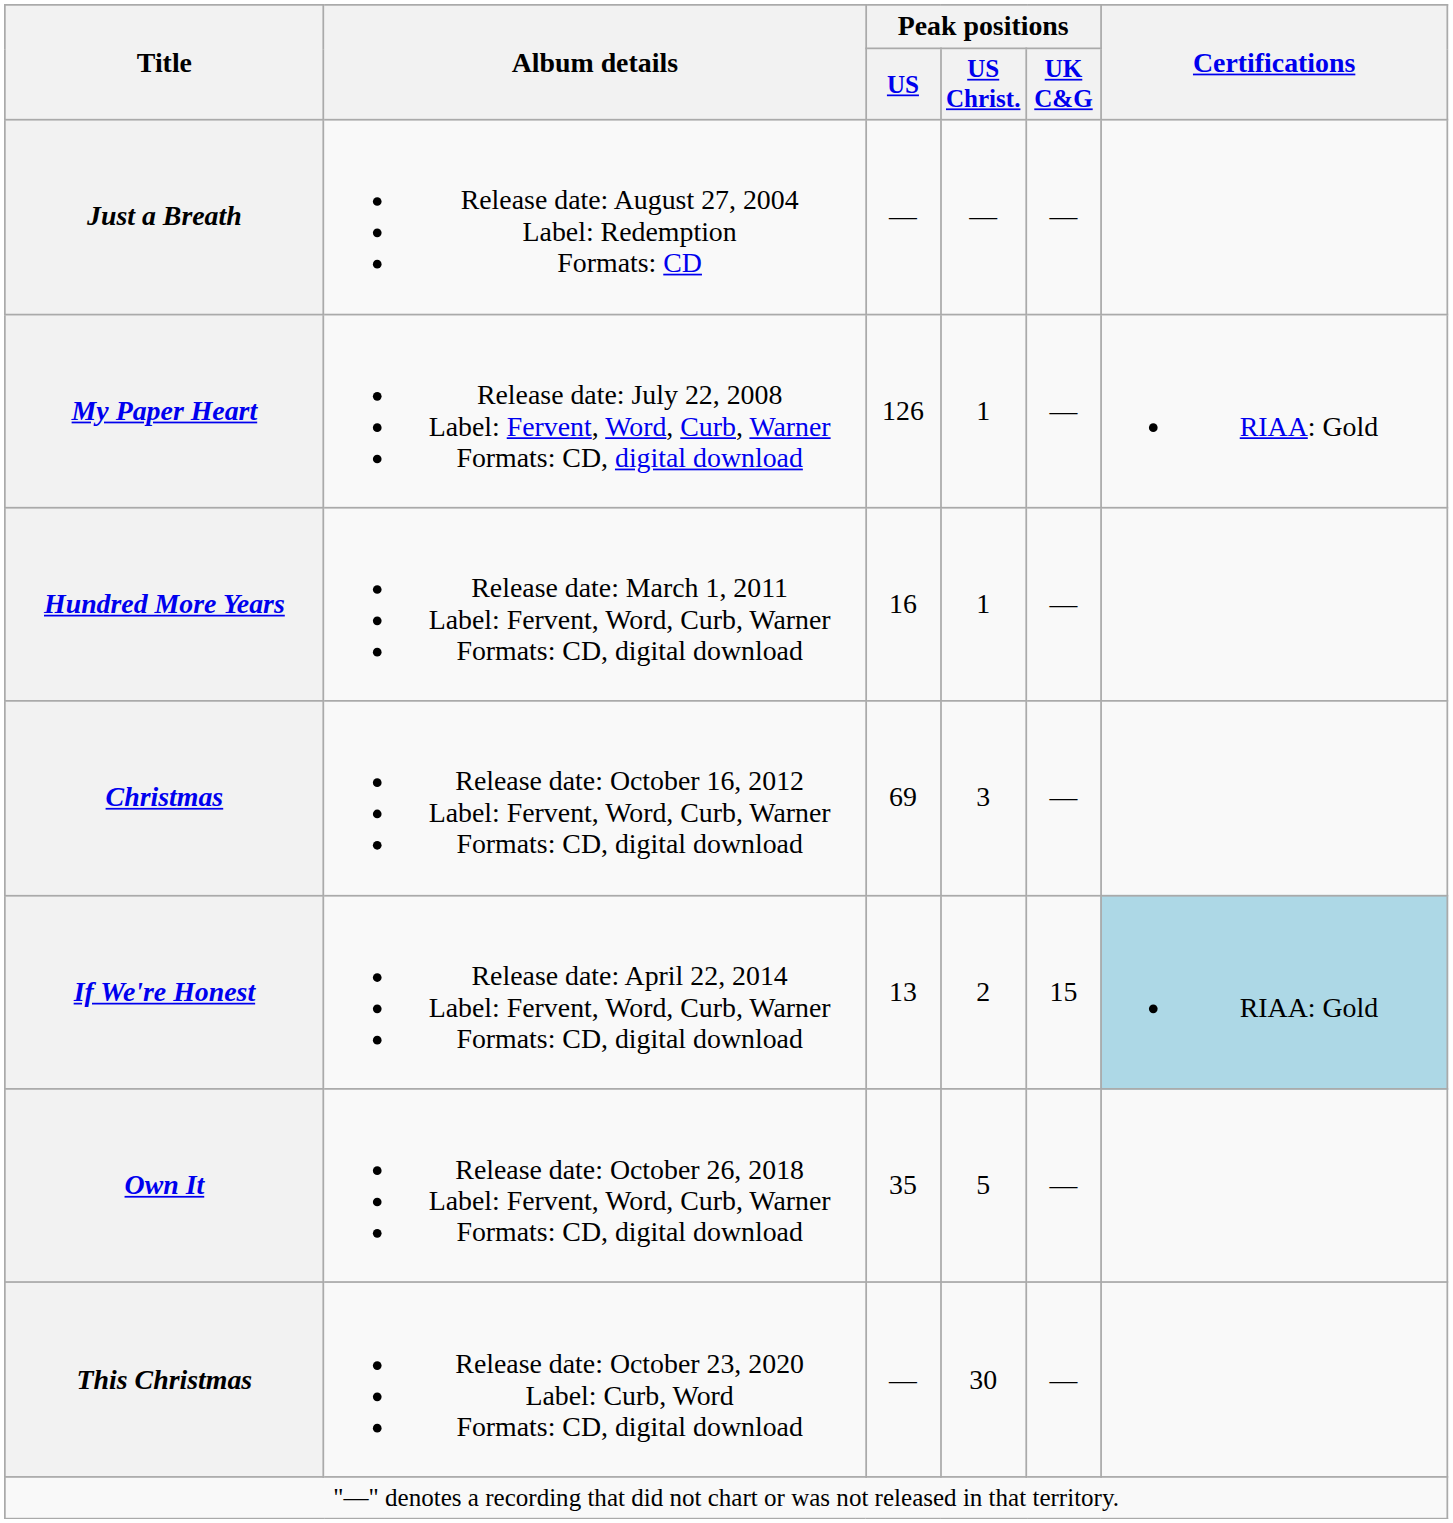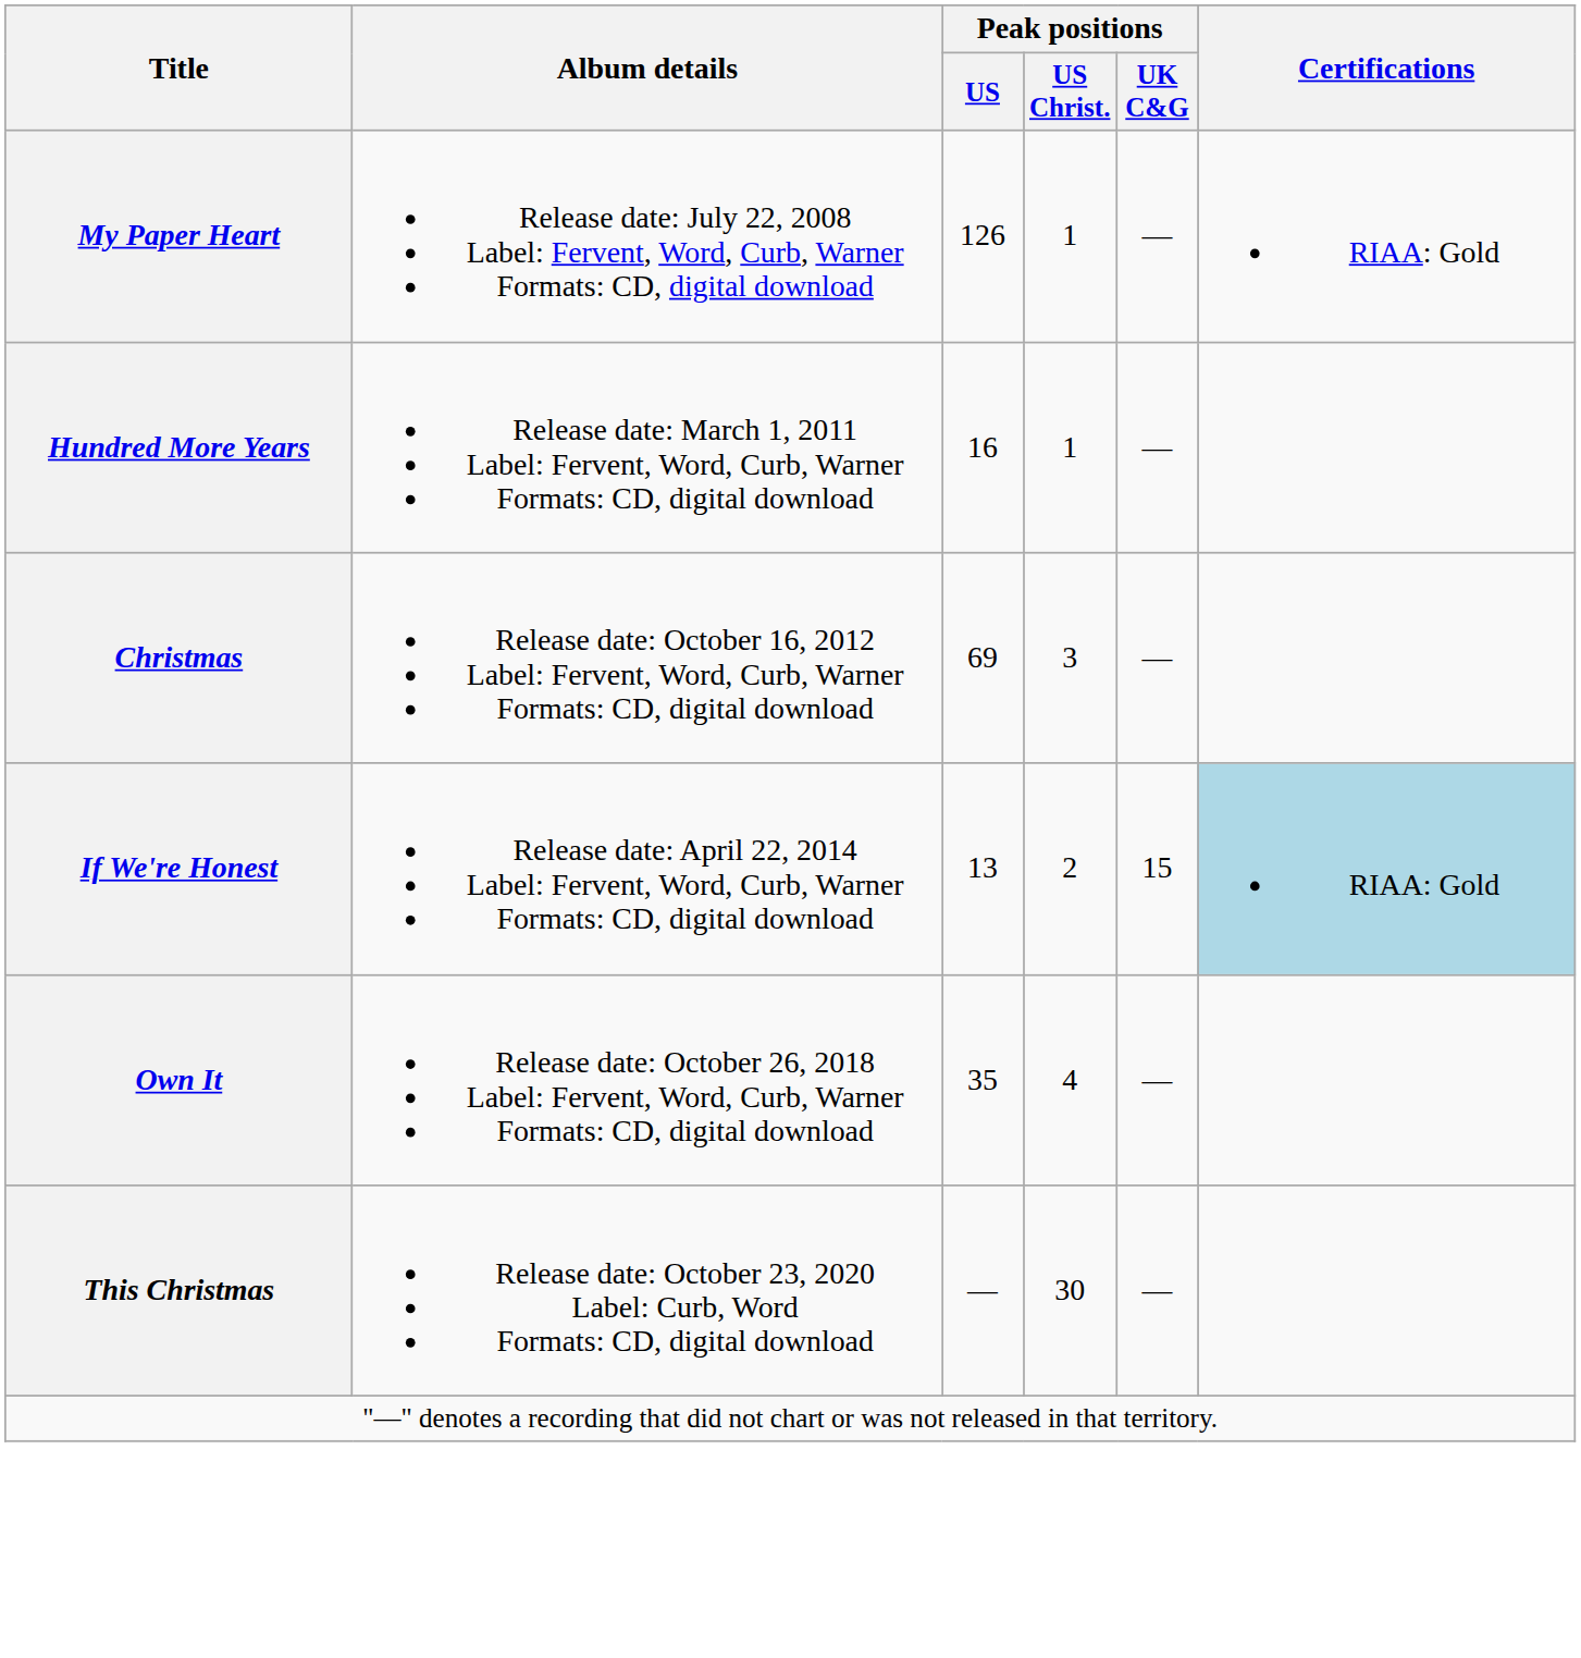- row: Just a Breath | Release date: August 27, 2004 Label: Redemption Formats: CD | — | — | —
Own It | Peak positions / US Christ.: 5 -> 4
